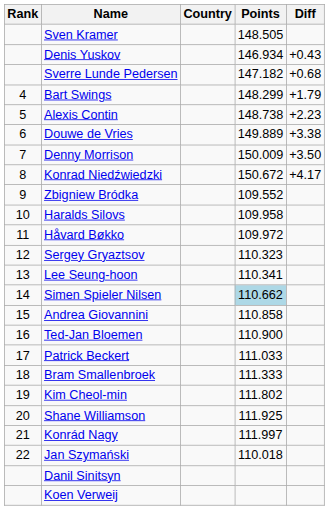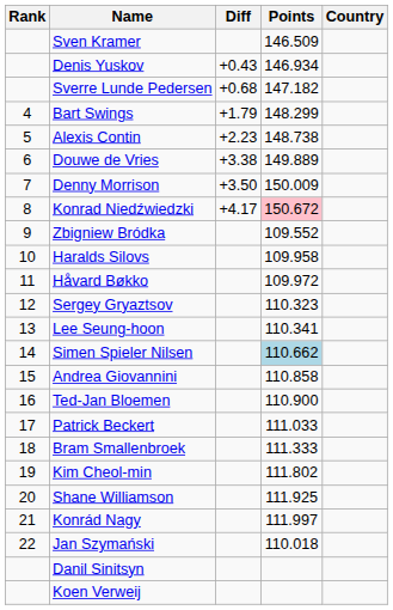columns swapped: Country <-> Diff
Sven Kramer | Points: 148.505 -> 146.509
Konrad Niedźwiedzki | Points: no background -> pink background
